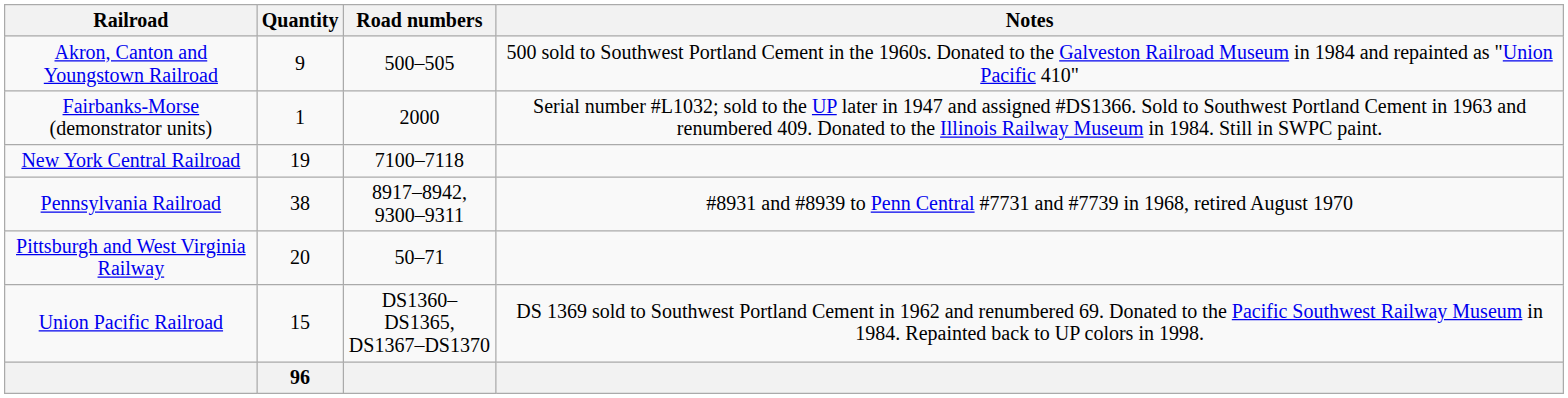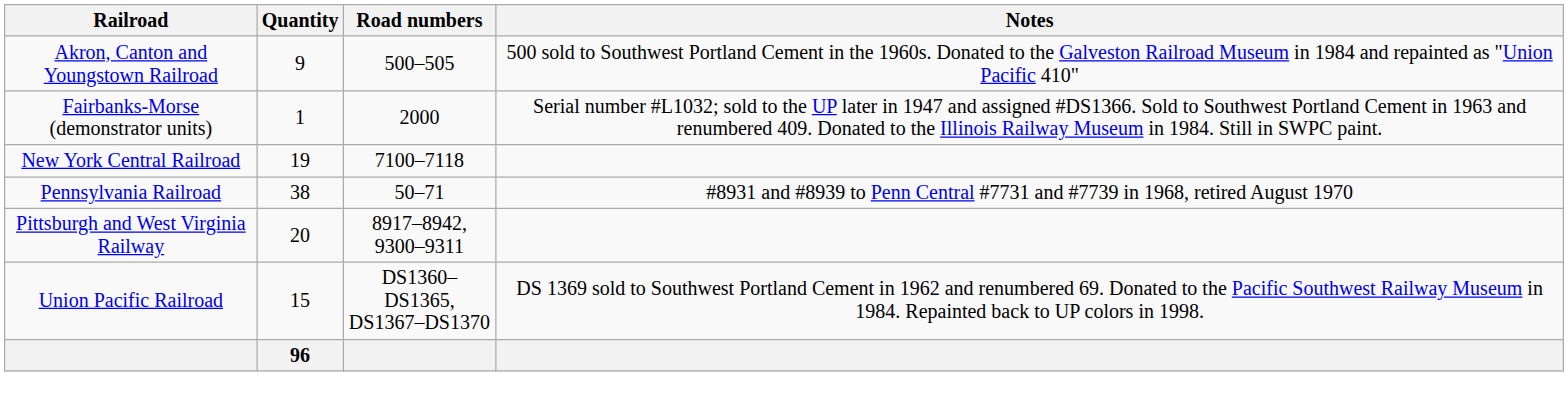Pennsylvania Railroad | Road numbers: 8917–8942, 9300–9311 -> 50–71
Pittsburgh and West Virginia Railway | Road numbers: 50–71 -> 8917–8942, 9300–9311
